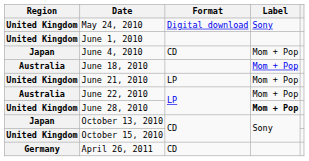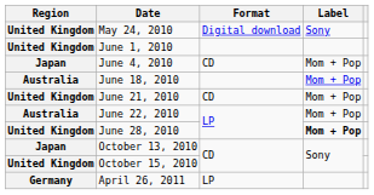June 21, 2010 | Format: LP -> CD
April 26, 2011 | Format: CD -> LP
